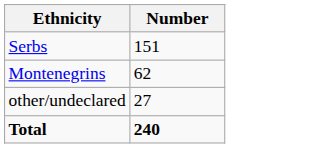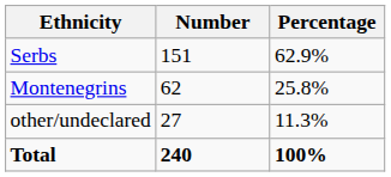+ column: Percentage | 62.9% | 25.8% | 11.3% | 100%
